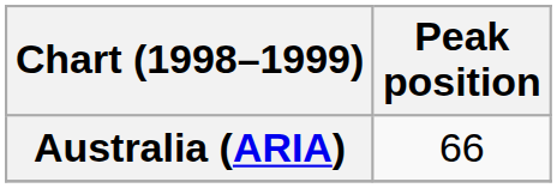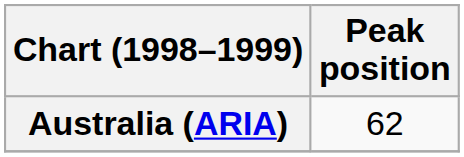Australia (ARIA) | Peak position: 66 -> 62
